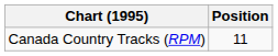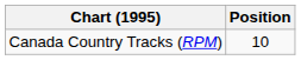Canada Country Tracks (RPM) | Position: 11 -> 10
